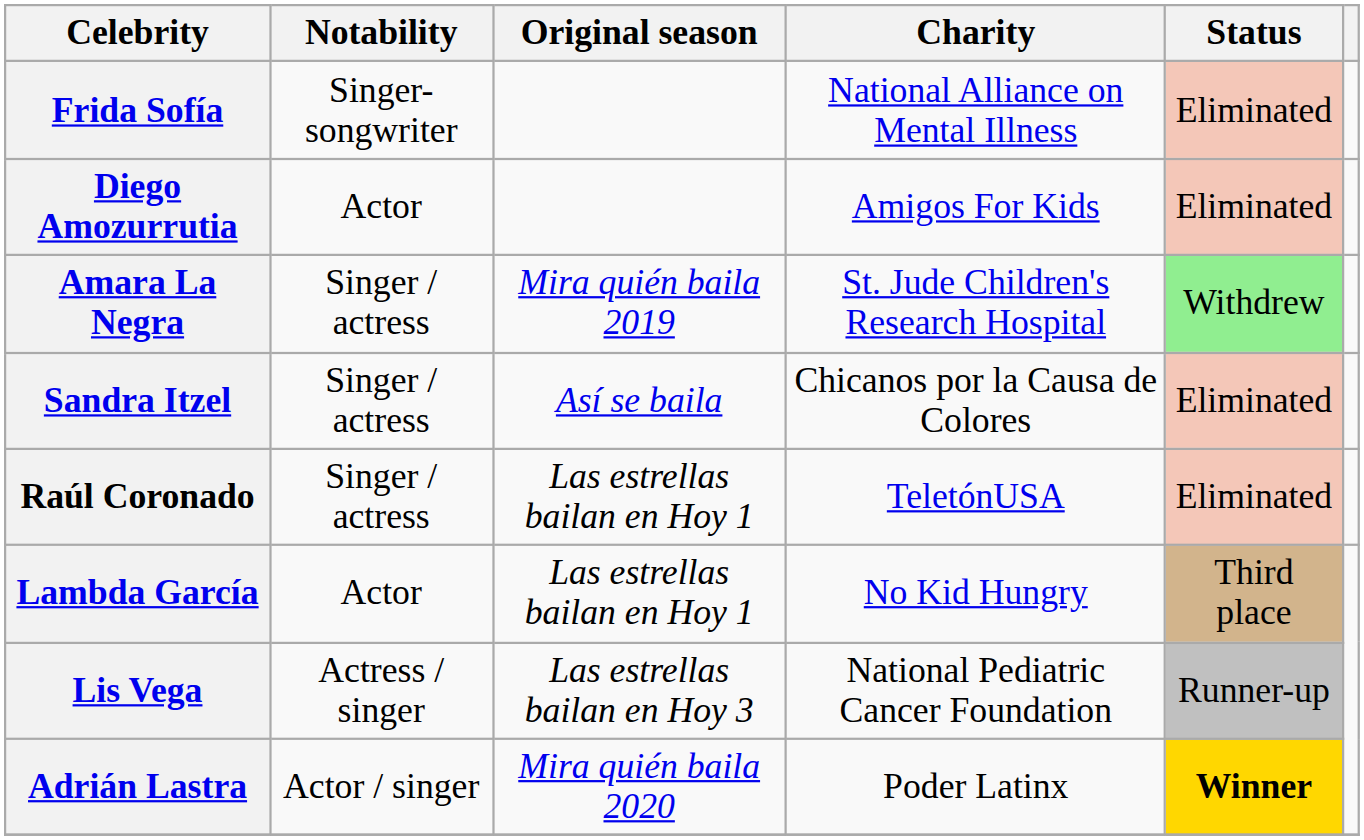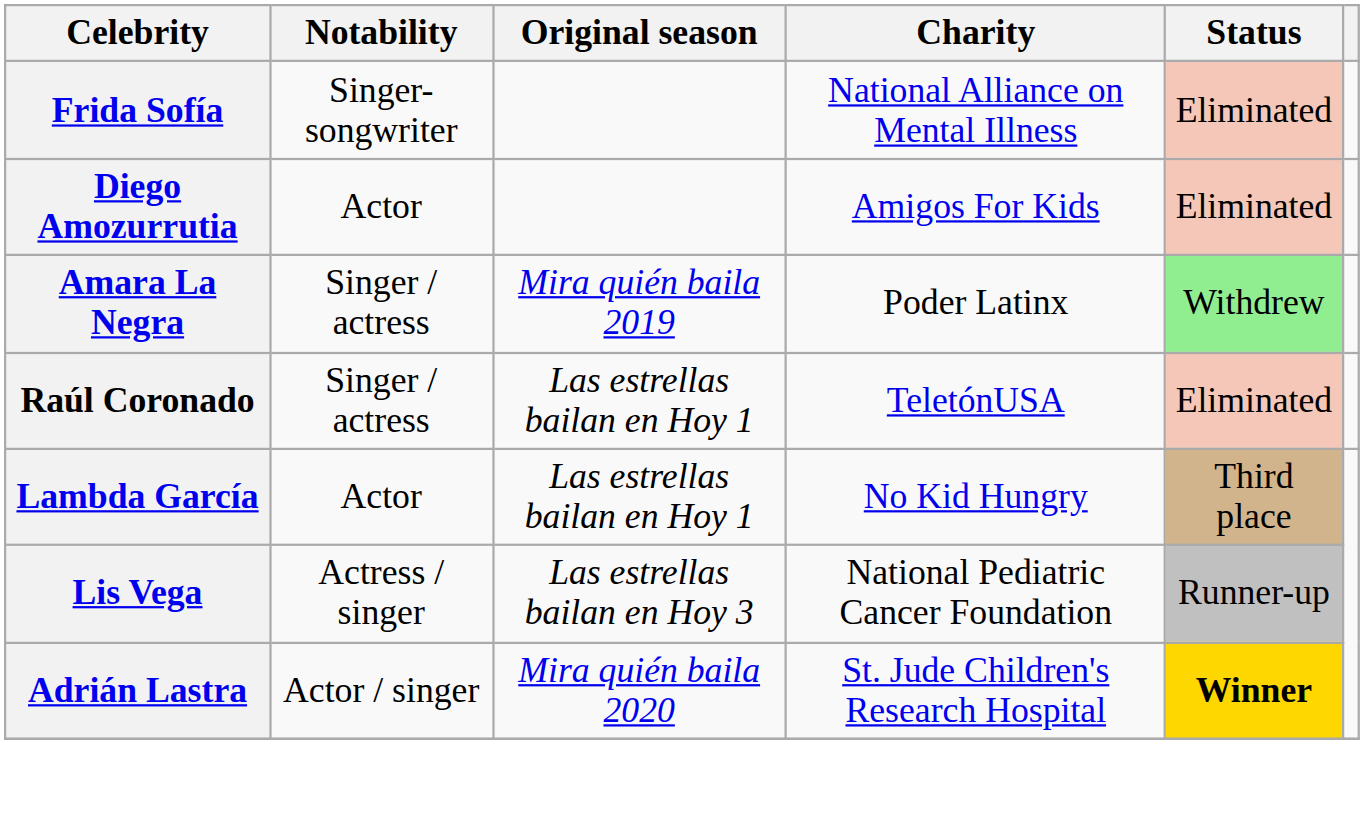Amara La Negra | Charity: St. Jude Children's Research Hospital -> Poder Latinx
- row: Sandra Itzel | Singer / actress | Así se baila | Chicanos por la Causa de Colores | Eliminated
Adrián Lastra | Charity: Poder Latinx -> St. Jude Children's Research Hospital
